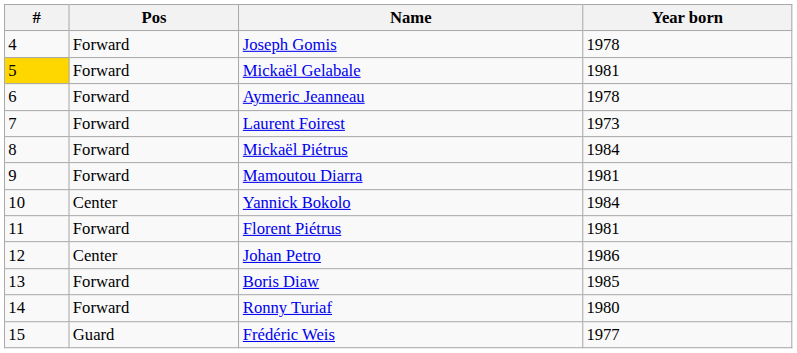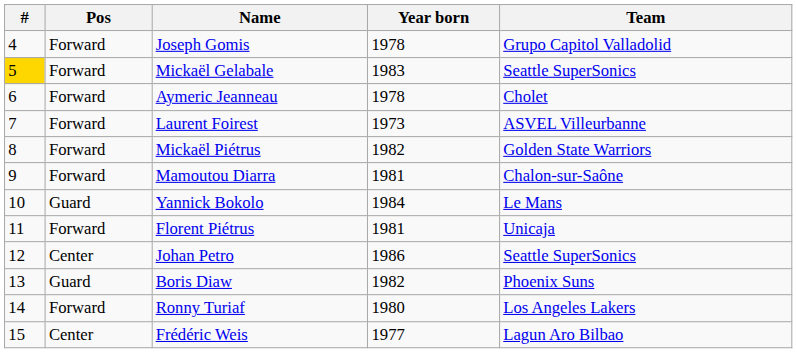+ column: Team | Grupo Capitol Valladolid | Seattle SuperSonics | Cholet | ASVEL Villeurbanne | Golden State Warriors | Chalon-sur-Saône | Le Mans | Unicaja | Seattle SuperSonics | Phoenix Suns | Los Angeles Lakers | Lagun Aro Bilbao
Mickaël Gelabale | Year born: 1981 -> 1983
Mickaël Piétrus | Year born: 1984 -> 1982
Yannick Bokolo | Pos: Center -> Guard
Boris Diaw | Pos: Forward -> Guard
Boris Diaw | Year born: 1985 -> 1982
Frédéric Weis | Pos: Guard -> Center
